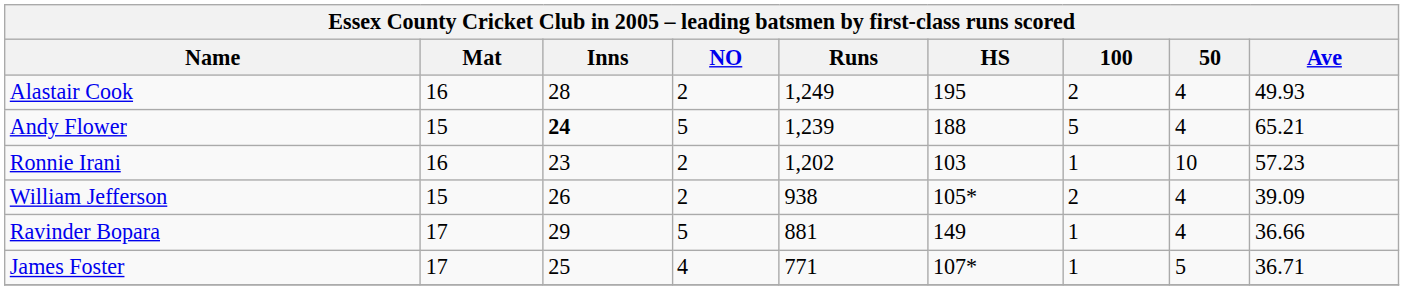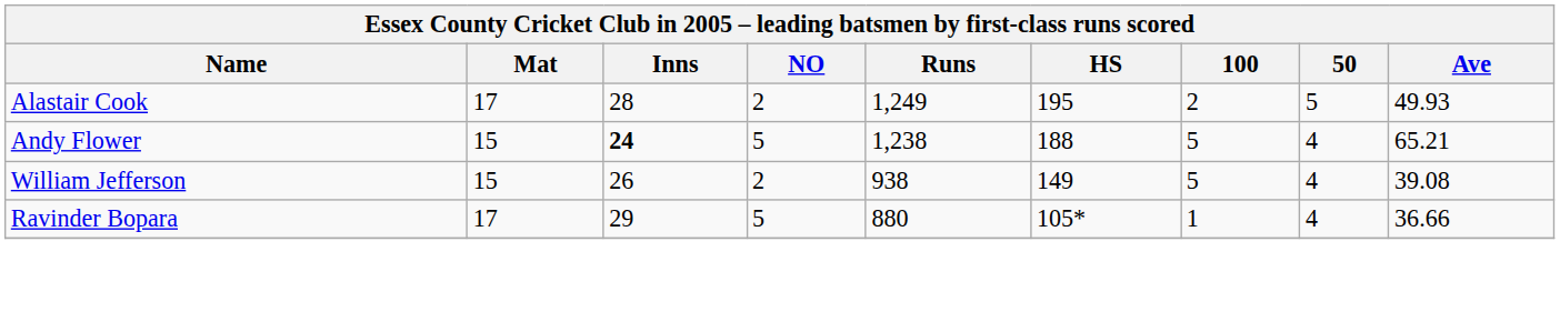Alastair Cook | Mat: 16 -> 17
Alastair Cook | 50: 4 -> 5
Andy Flower | Runs: 1,239 -> 1,238
- row: Ronnie Irani | 16 | 23 | 2 | 1,202 | 103 | 1 | 10 | 57.23
William Jefferson | HS: 105* -> 149
William Jefferson | 100: 2 -> 5
William Jefferson | Ave: 39.09 -> 39.08
Ravinder Bopara | Runs: 881 -> 880
Ravinder Bopara | HS: 149 -> 105*
- row: James Foster | 17 | 25 | 4 | 771 | 107* | 1 | 5 | 36.71
